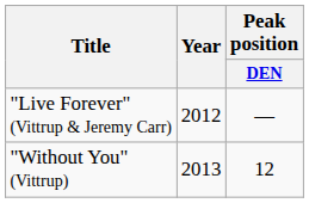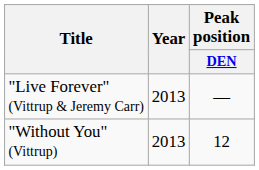"Live Forever" (Vittrup & Jeremy Carr) | Year: 2012 -> 2013
